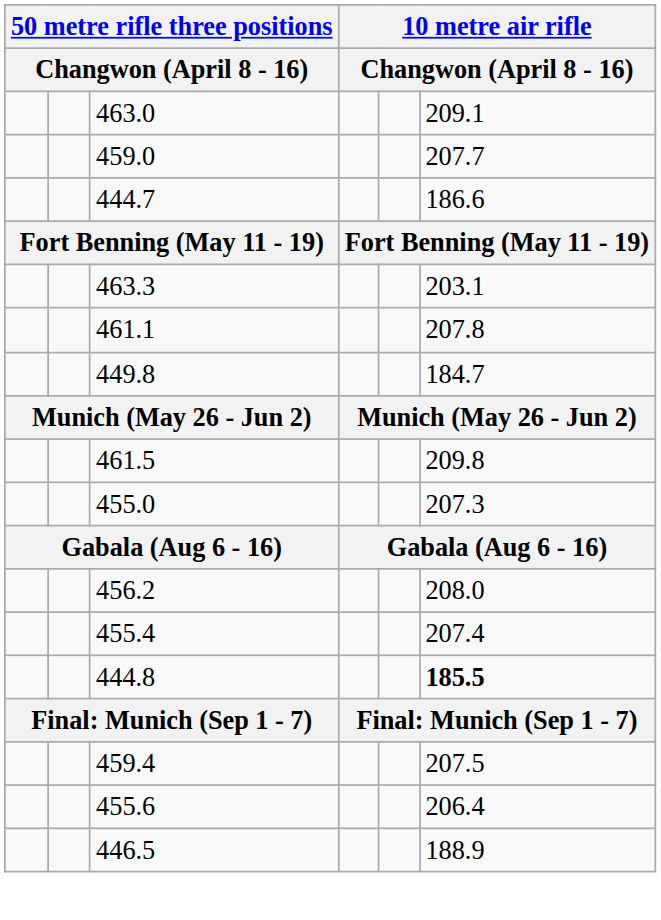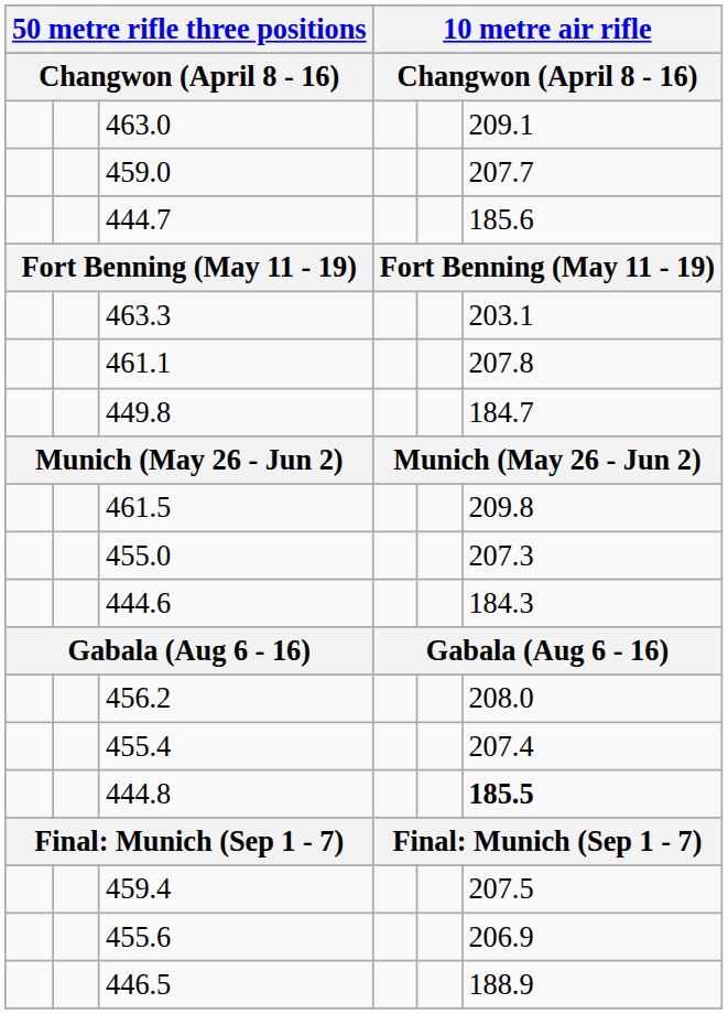444.7 | column 6: 186.6 -> 185.6
+ row: 444.6 | 184.3
455.6 | column 6: 206.4 -> 206.9
